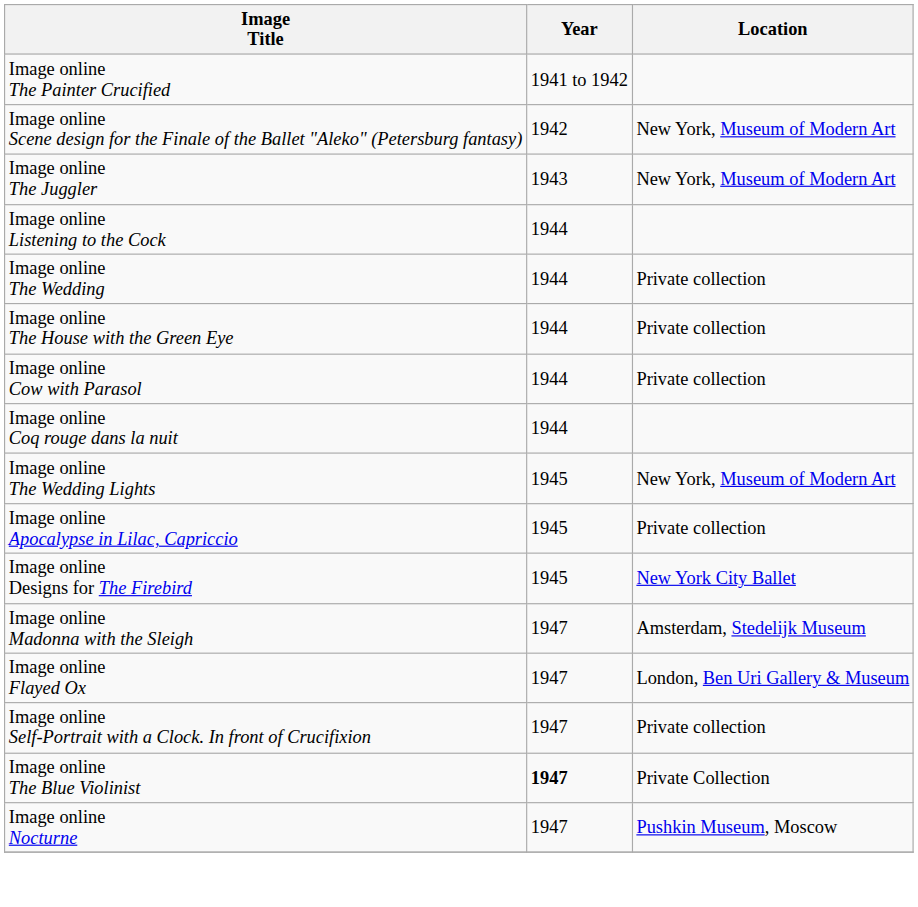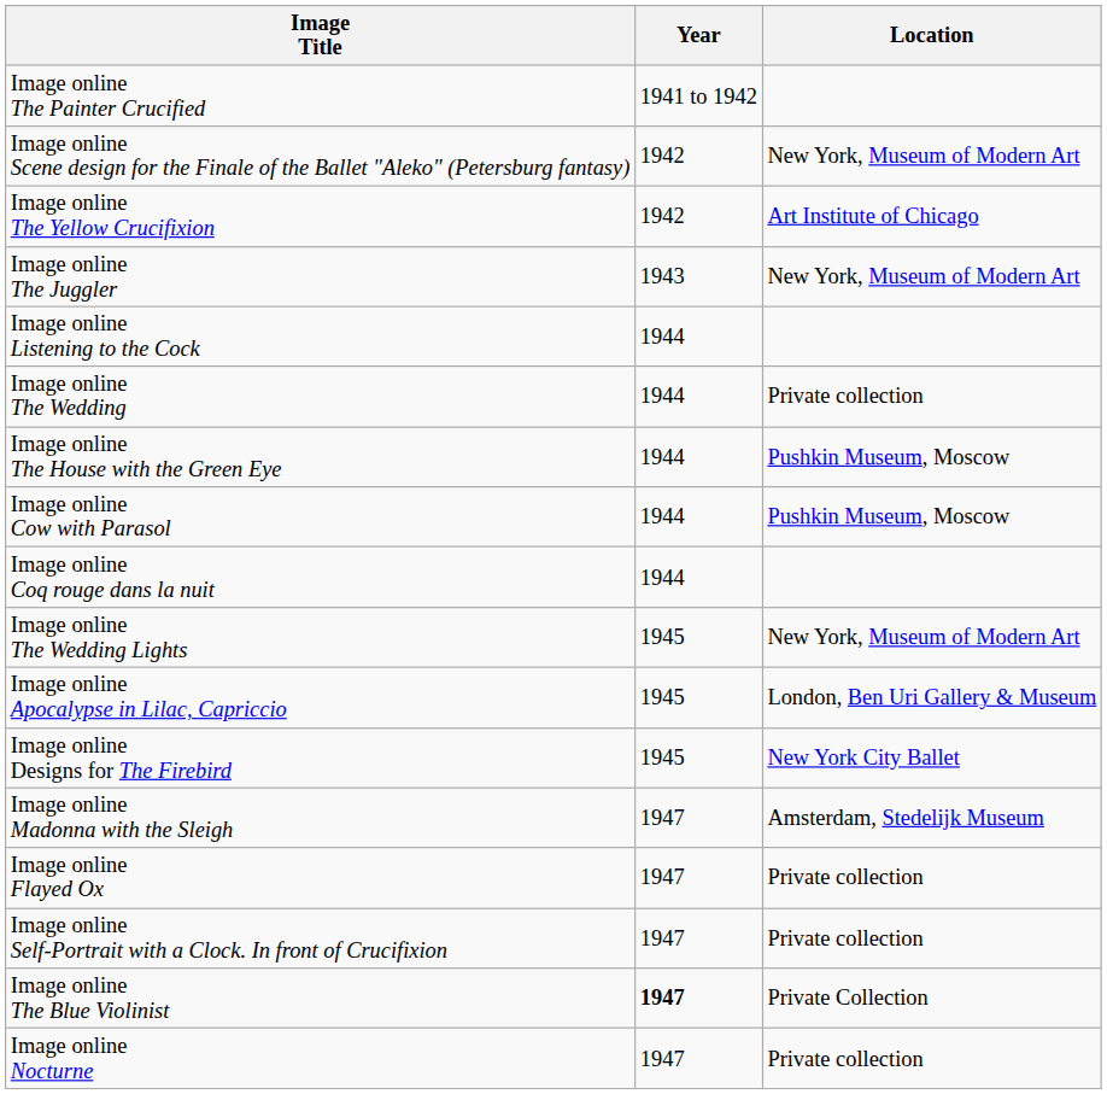+ row: Image online The Yellow Crucifixion | 1942 | Art Institute of Chicago
Image online The House with the Green Eye | Location: Private collection -> Pushkin Museum, Moscow
Image online Cow with Parasol | Location: Private collection -> Pushkin Museum, Moscow
Image online Apocalypse in Lilac, Capriccio | Location: Private collection -> London, Ben Uri Gallery & Museum
Image online Flayed Ox | Location: London, Ben Uri Gallery & Museum -> Private collection
Image online Nocturne | Location: Pushkin Museum, Moscow -> Private collection
